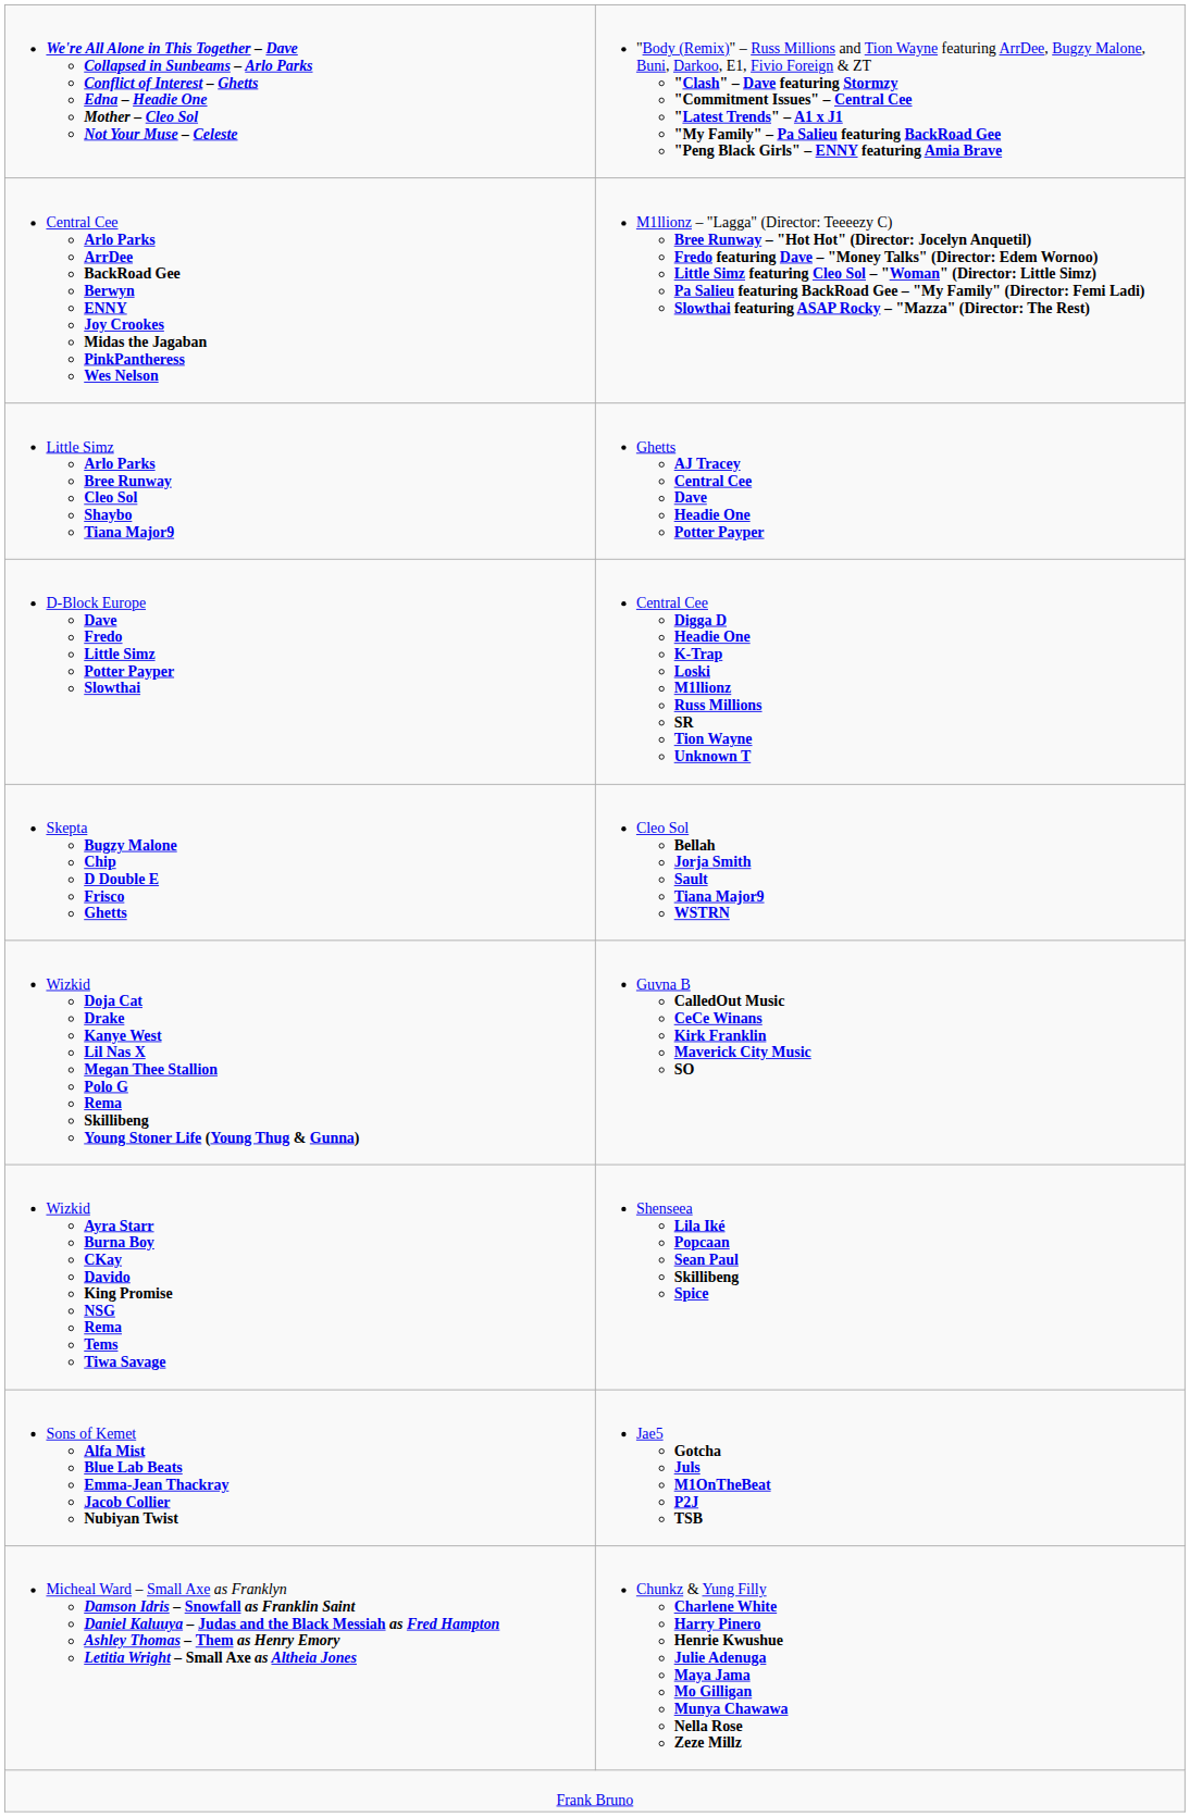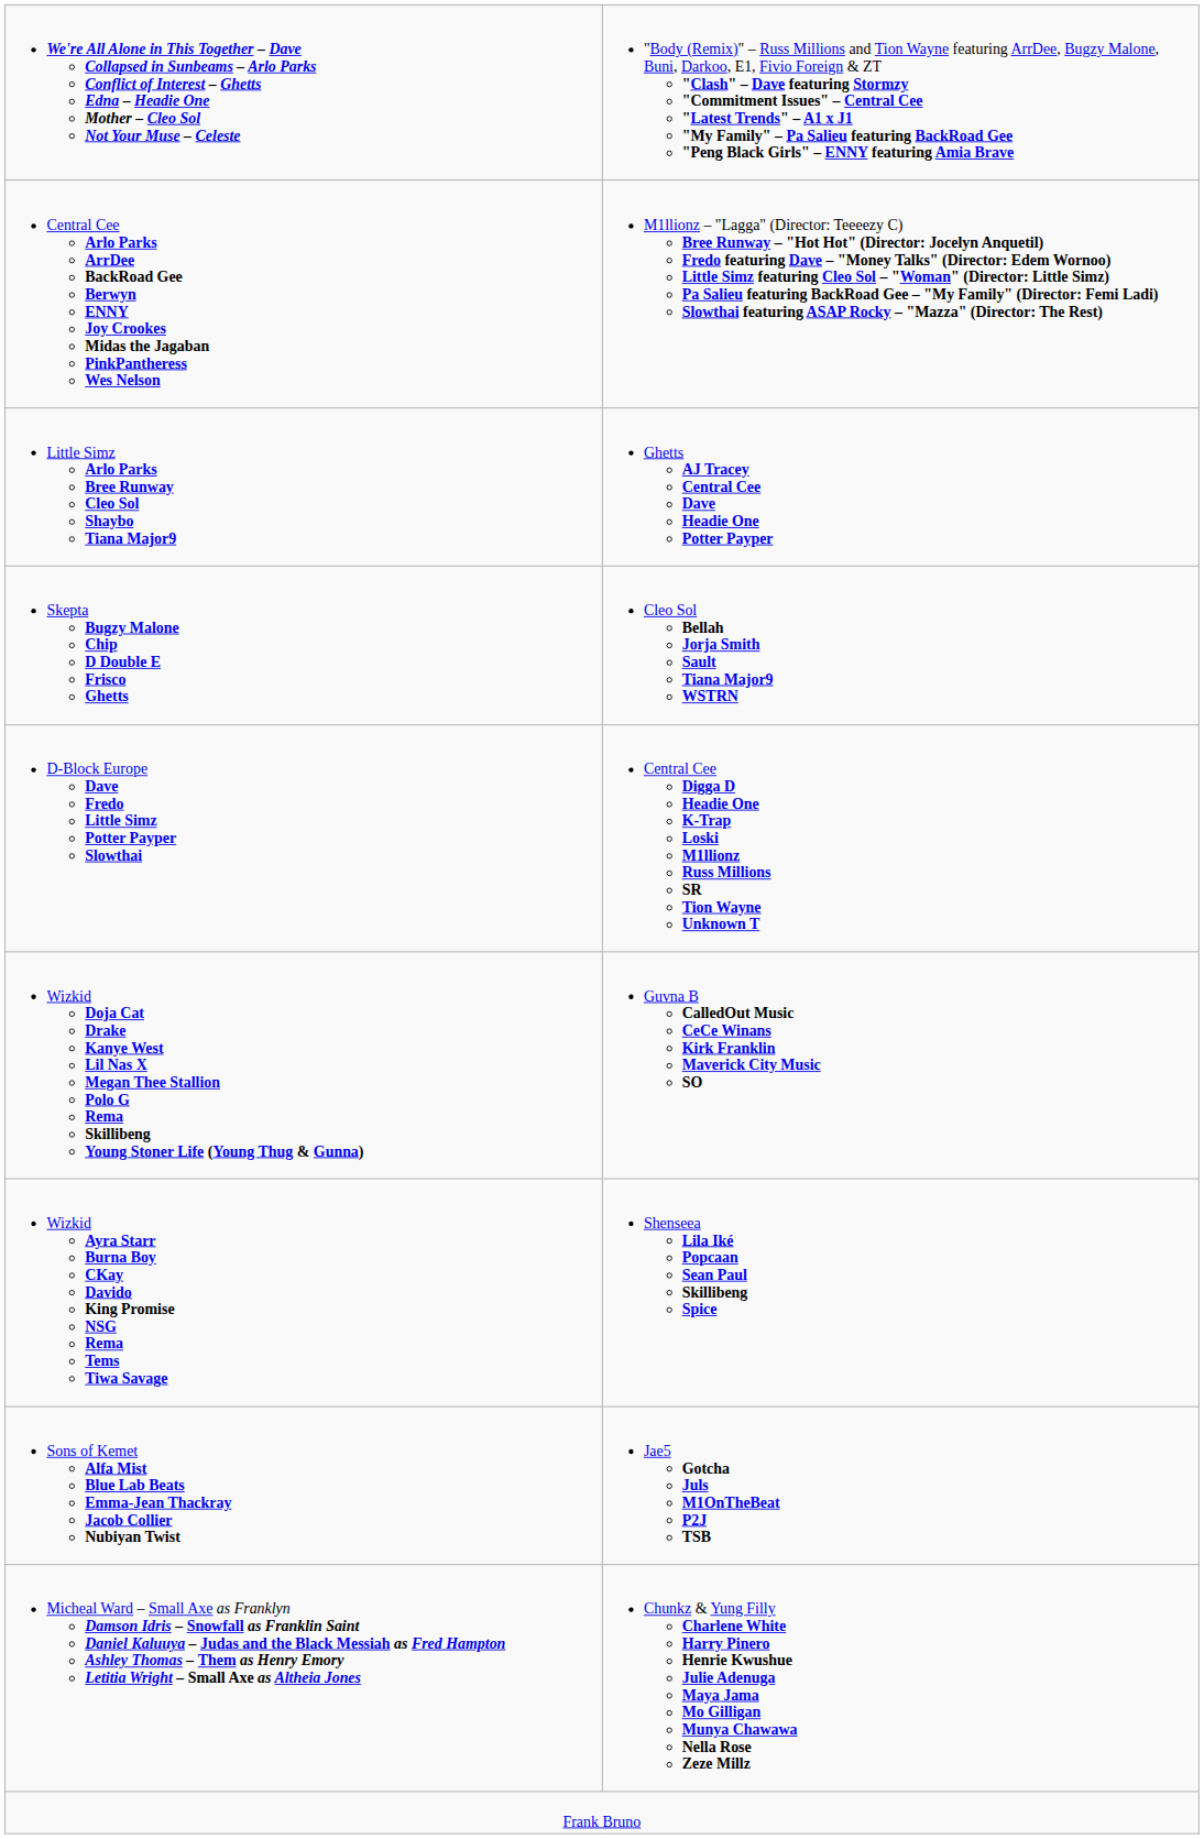rows swapped: Skepta Bugzy Malone Chip D Double E Frisco Ghetts <-> D-Block Europe Dave Fredo Little Simz Potter Payper Slowthai
